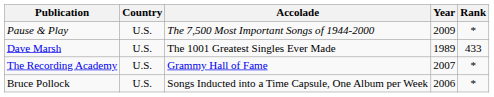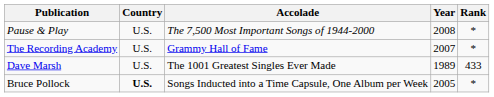Pause & Play | Year: 2009 -> 2008
rows swapped: The Recording Academy <-> Dave Marsh
Bruce Pollock | Country: normal -> bold
Bruce Pollock | Year: 2006 -> 2005
